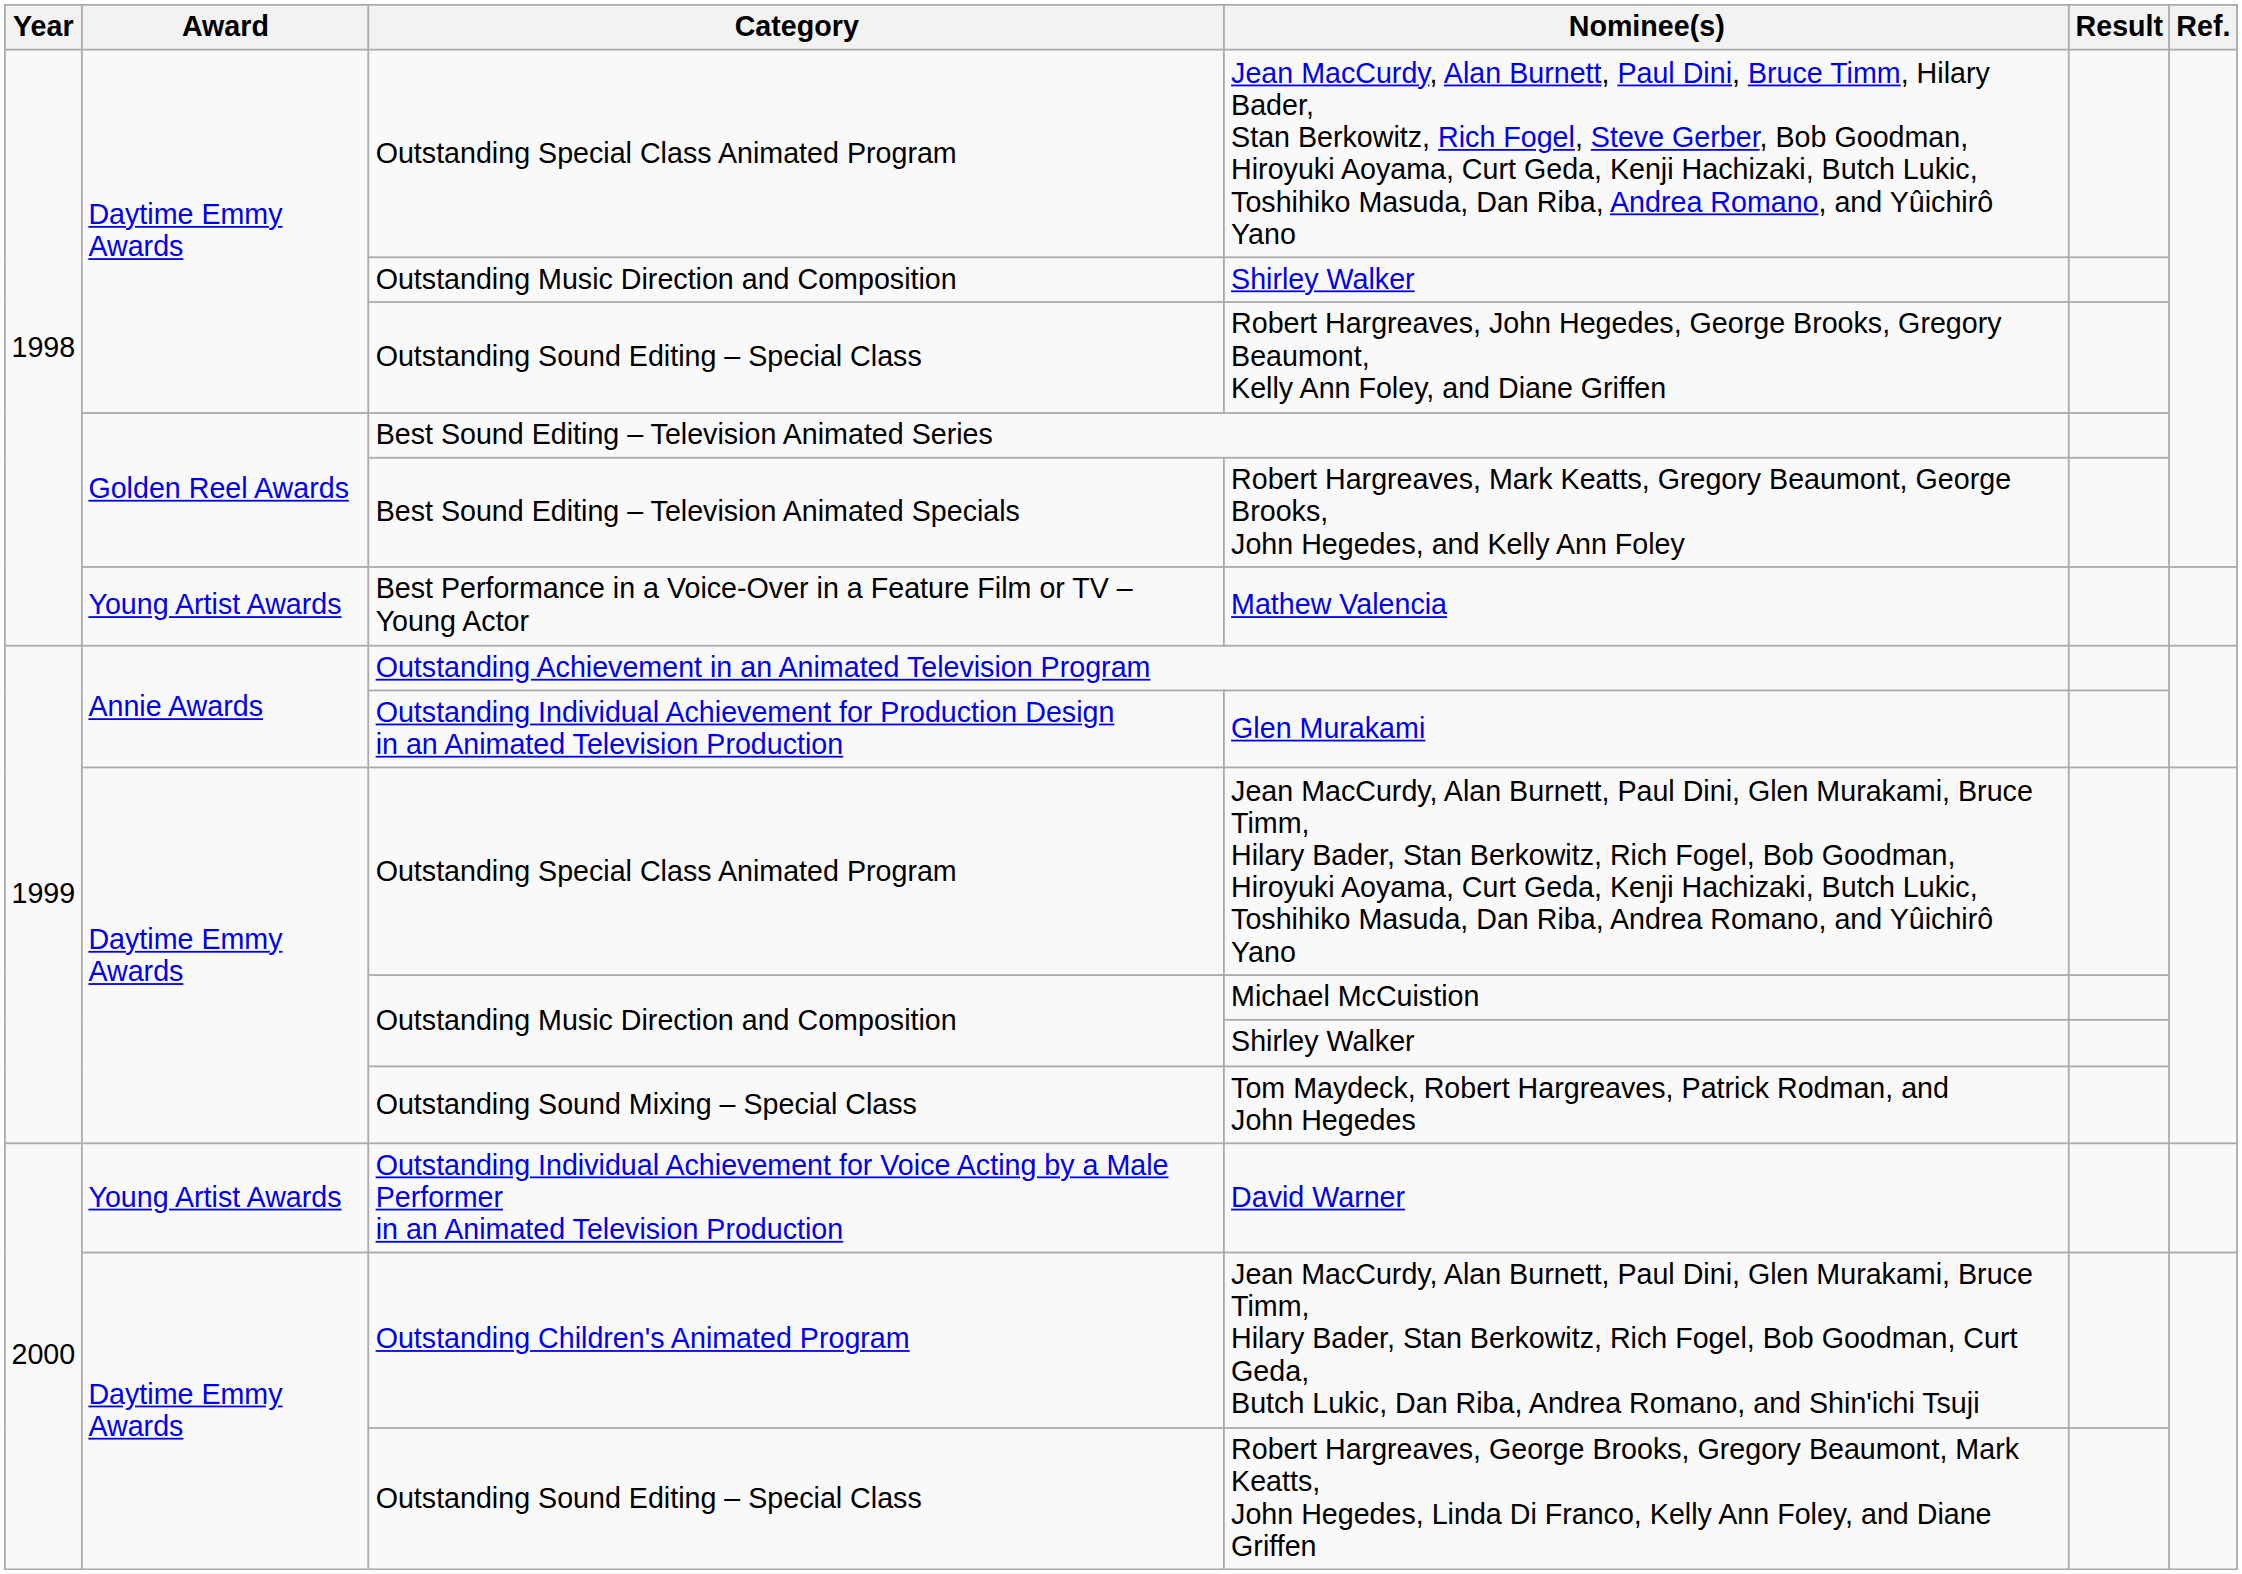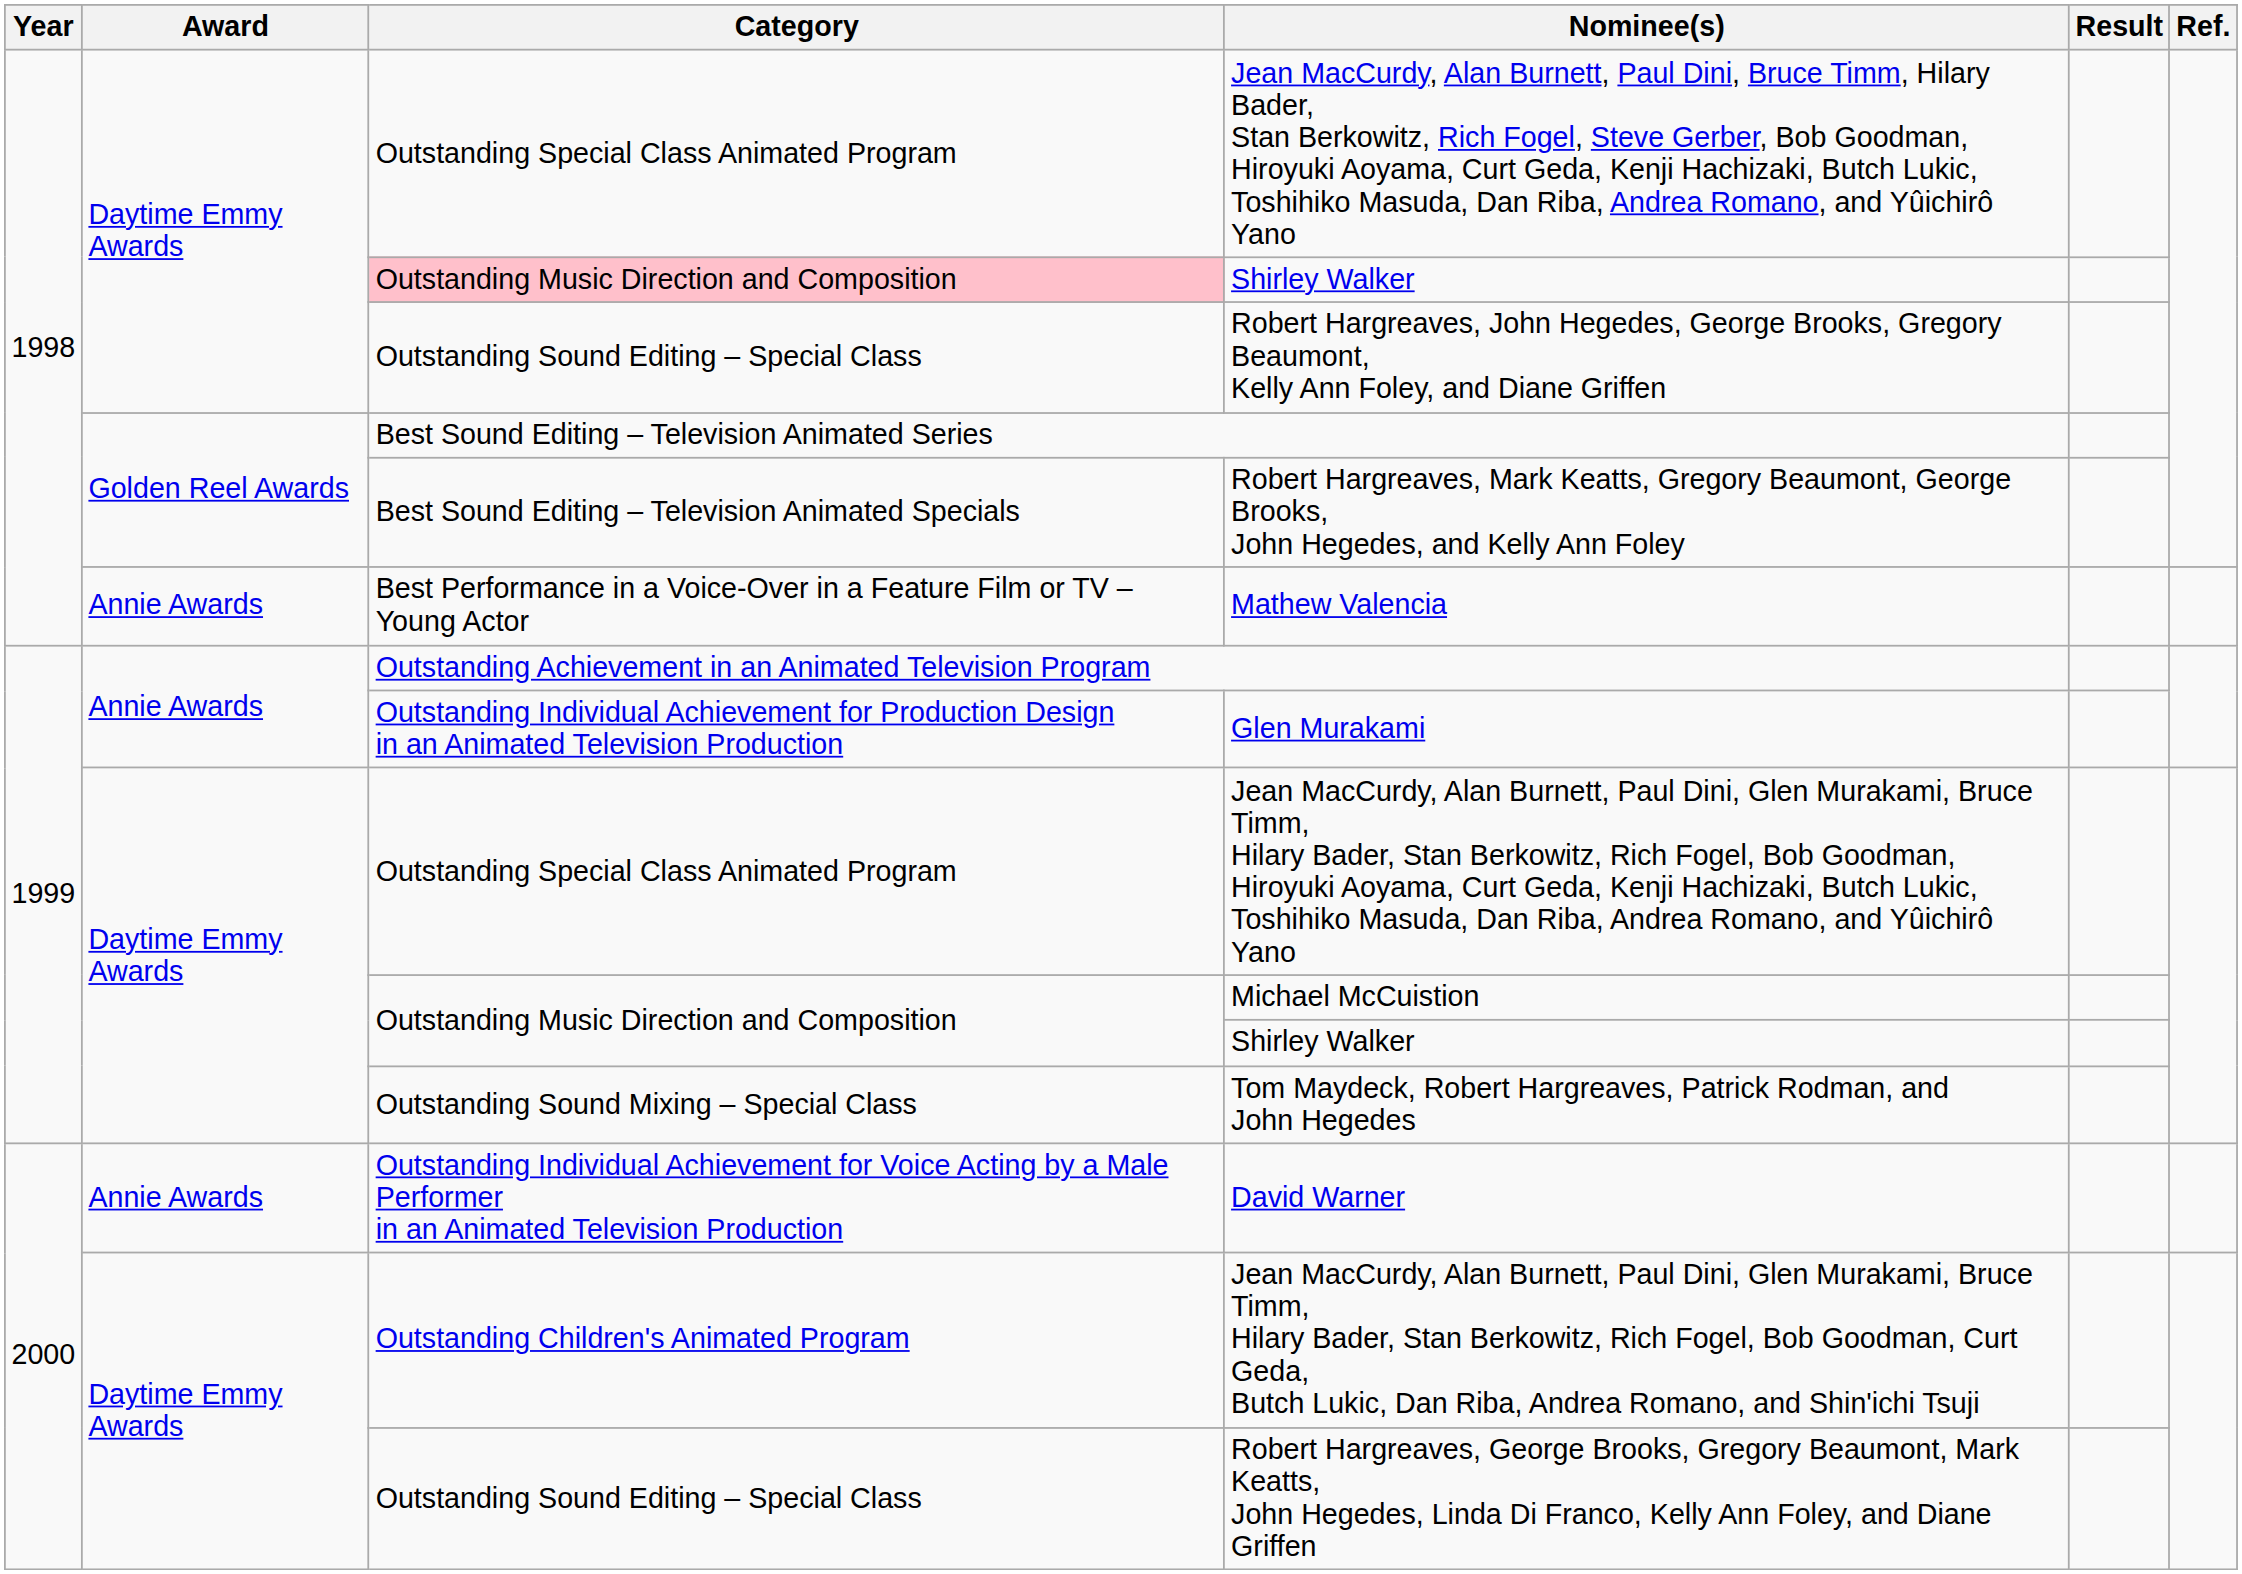1998 / Shirley Walker | Category: no background -> pink background
Mathew Valencia | Award: Young Artist Awards -> Annie Awards
David Warner | Award: Young Artist Awards -> Annie Awards
